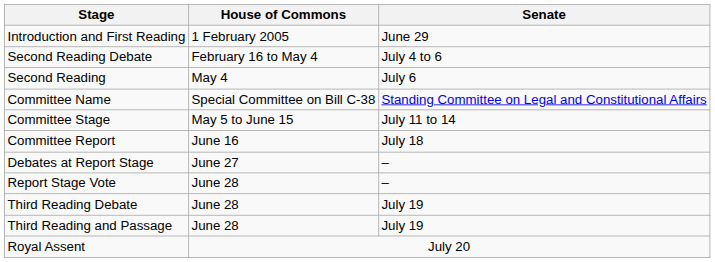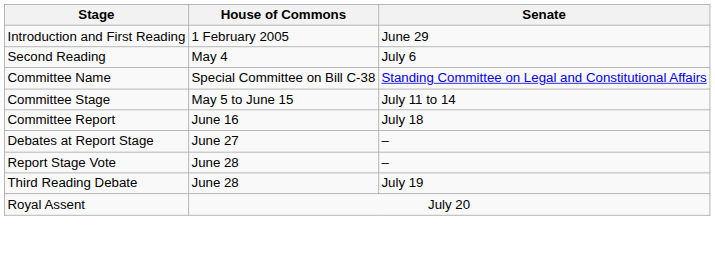- row: Second Reading Debate | February 16 to May 4 | July 4 to 6
- row: Third Reading and Passage | June 28 | July 19
